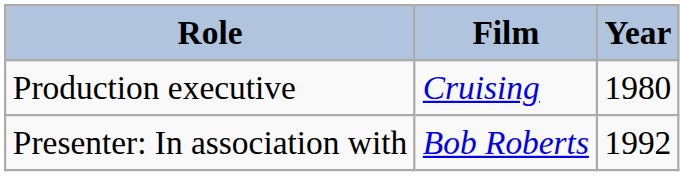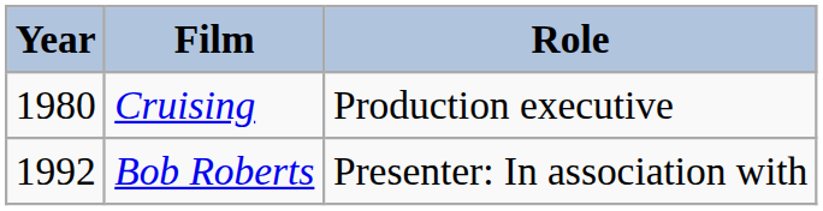columns swapped: Year <-> Role
